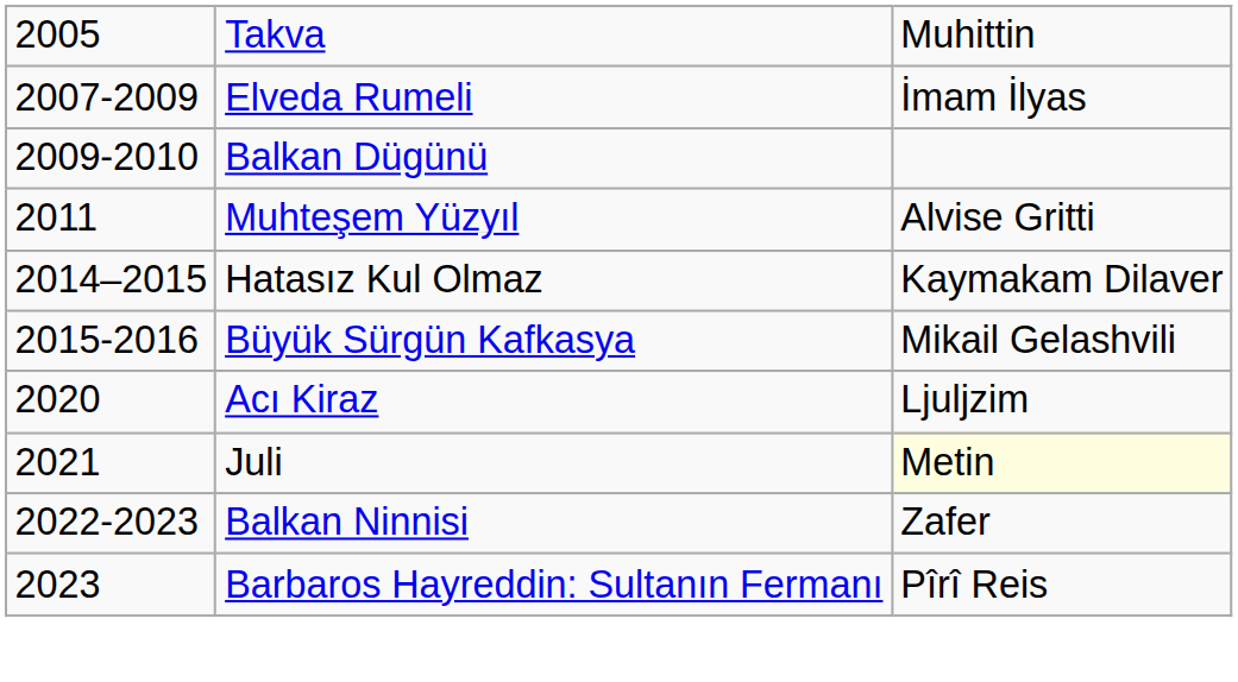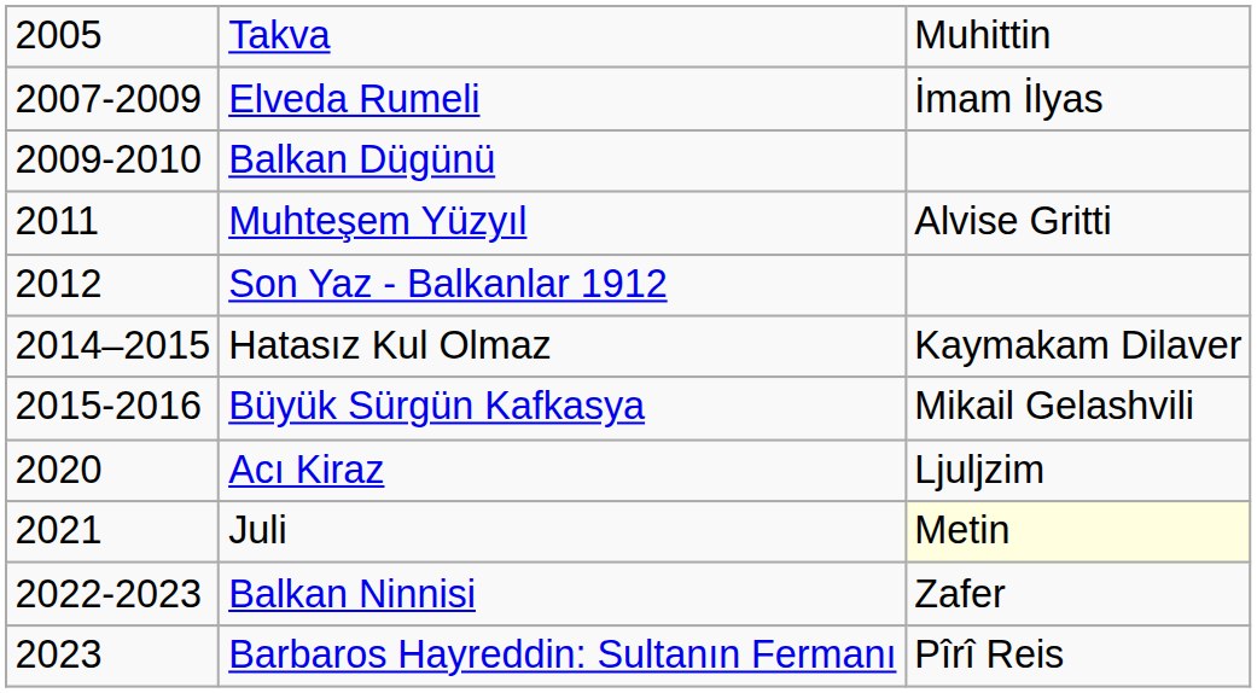+ row: 2012 | Son Yaz - Balkanlar 1912
